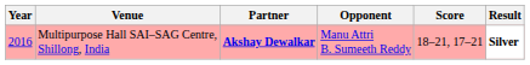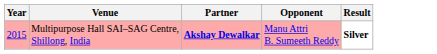- column: Score | 18–21, 17–21
Multipurpose Hall SAI–SAG Centre, Shillong, India | Year: 2016 -> 2015
